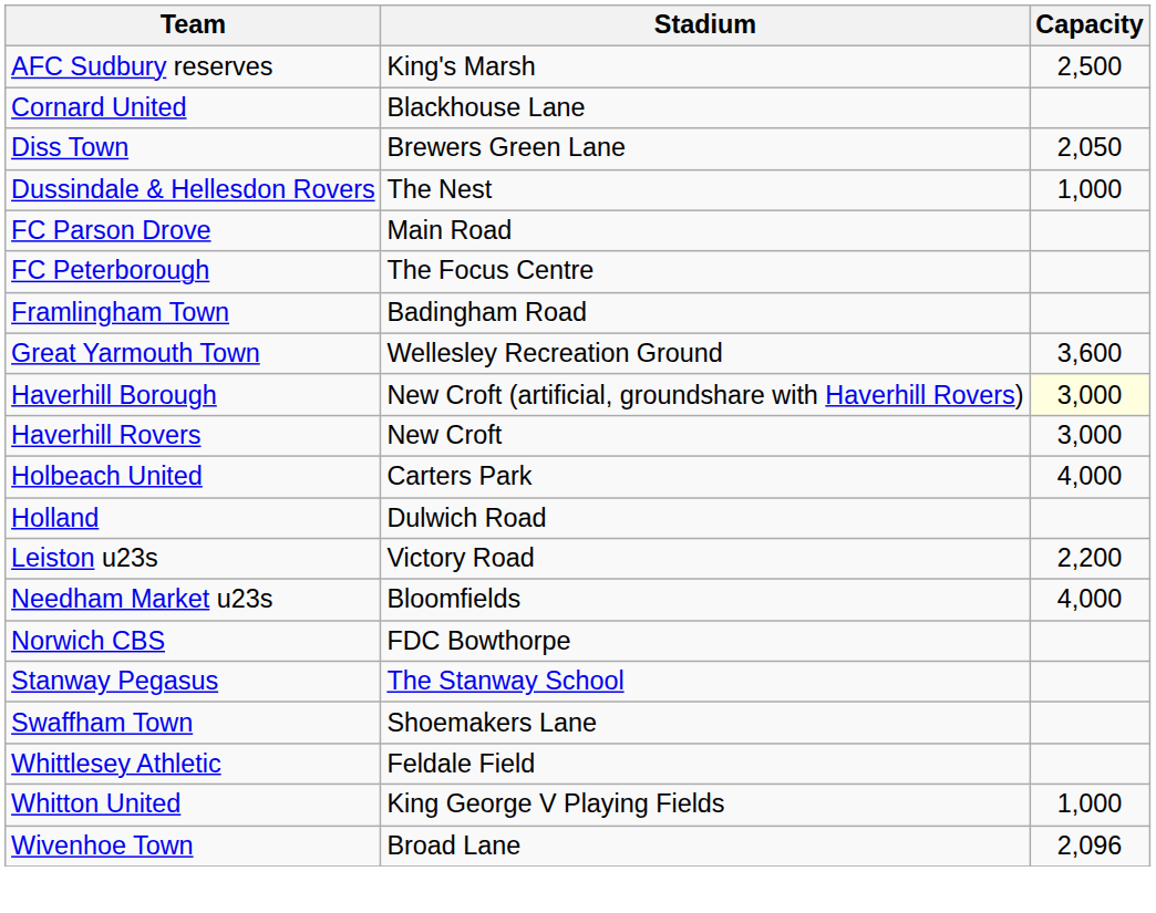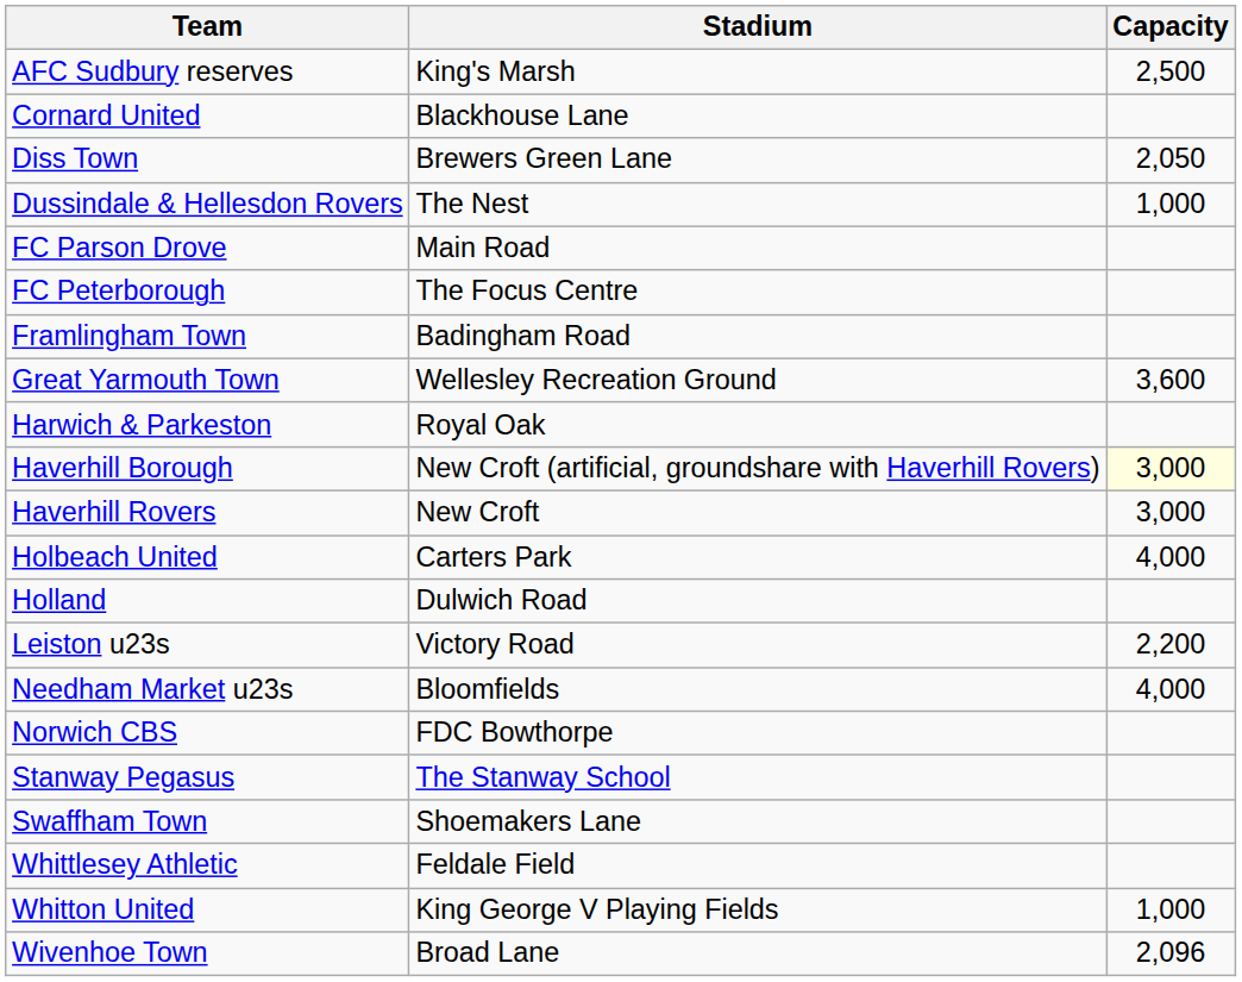+ row: Harwich & Parkeston | Royal Oak
